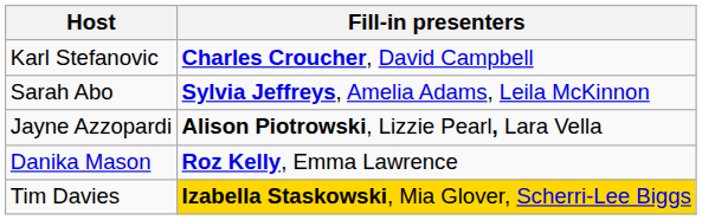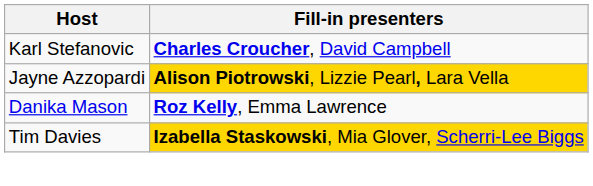- row: Sarah Abo | Sylvia Jeffreys, Amelia Adams, Leila McKinnon
Jayne Azzopardi | Fill-in presenters: no background -> gold background
